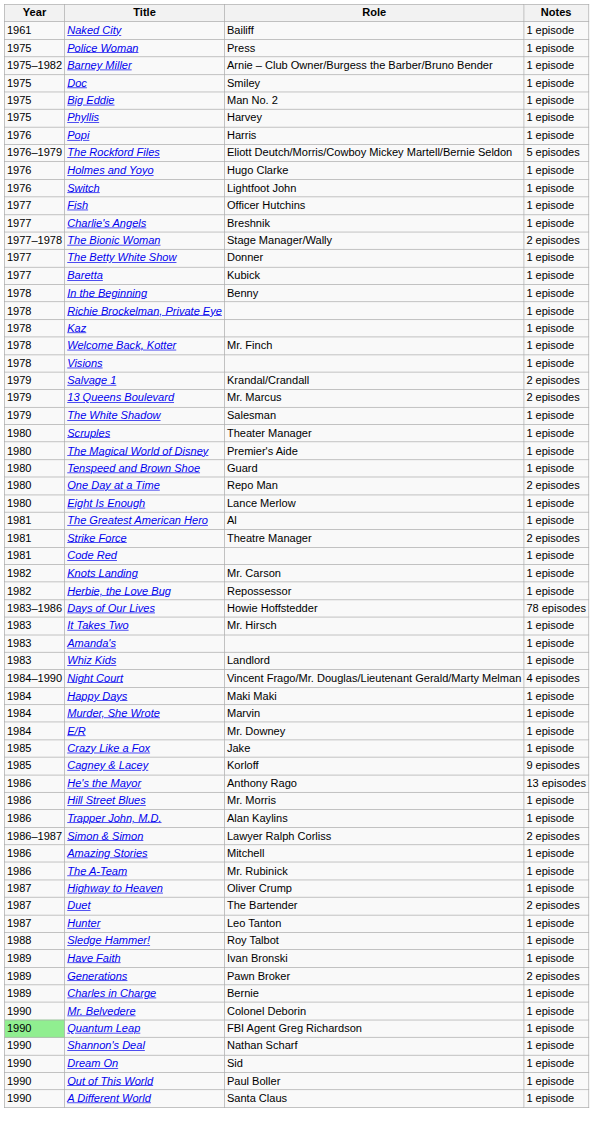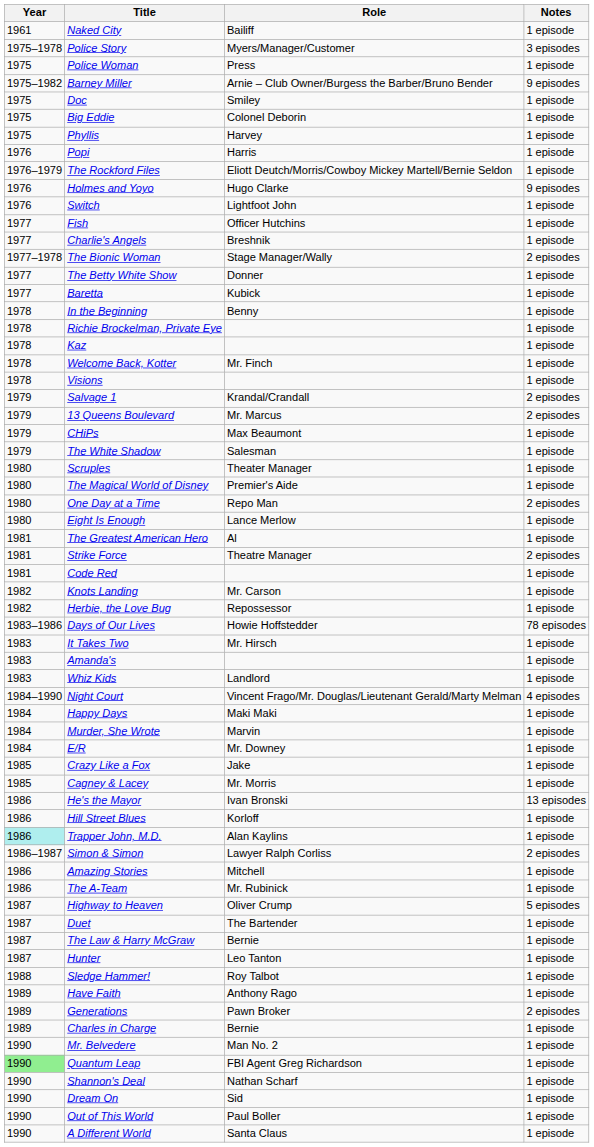+ row: 1975–1978 | Police Story | Myers/Manager/Customer | 3 episodes
Barney Miller | Notes: 1 episode -> 9 episodes
Big Eddie | Role: Man No. 2 -> Colonel Deborin
The Rockford Files | Notes: 5 episodes -> 1 episode
Holmes and Yoyo | Notes: 1 episode -> 9 episodes
+ row: 1979 | CHiPs | Max Beaumont | 1 episode
- row: 1980 | Tenspeed and Brown Shoe | Guard | 1 episode
Cagney & Lacey | Role: Korloff -> Mr. Morris
Cagney & Lacey | Notes: 9 episodes -> 1 episode
He's the Mayor | Role: Anthony Rago -> Ivan Bronski
Hill Street Blues | Role: Mr. Morris -> Korloff
Trapper John, M.D. | Year: no background -> paleturquoise background
Highway to Heaven | Notes: 1 episode -> 5 episodes
Duet | Notes: 2 episodes -> 1 episode
+ row: 1987 | The Law & Harry McGraw | Bernie | 1 episode
Have Faith | Role: Ivan Bronski -> Anthony Rago
Mr. Belvedere | Role: Colonel Deborin -> Man No. 2
